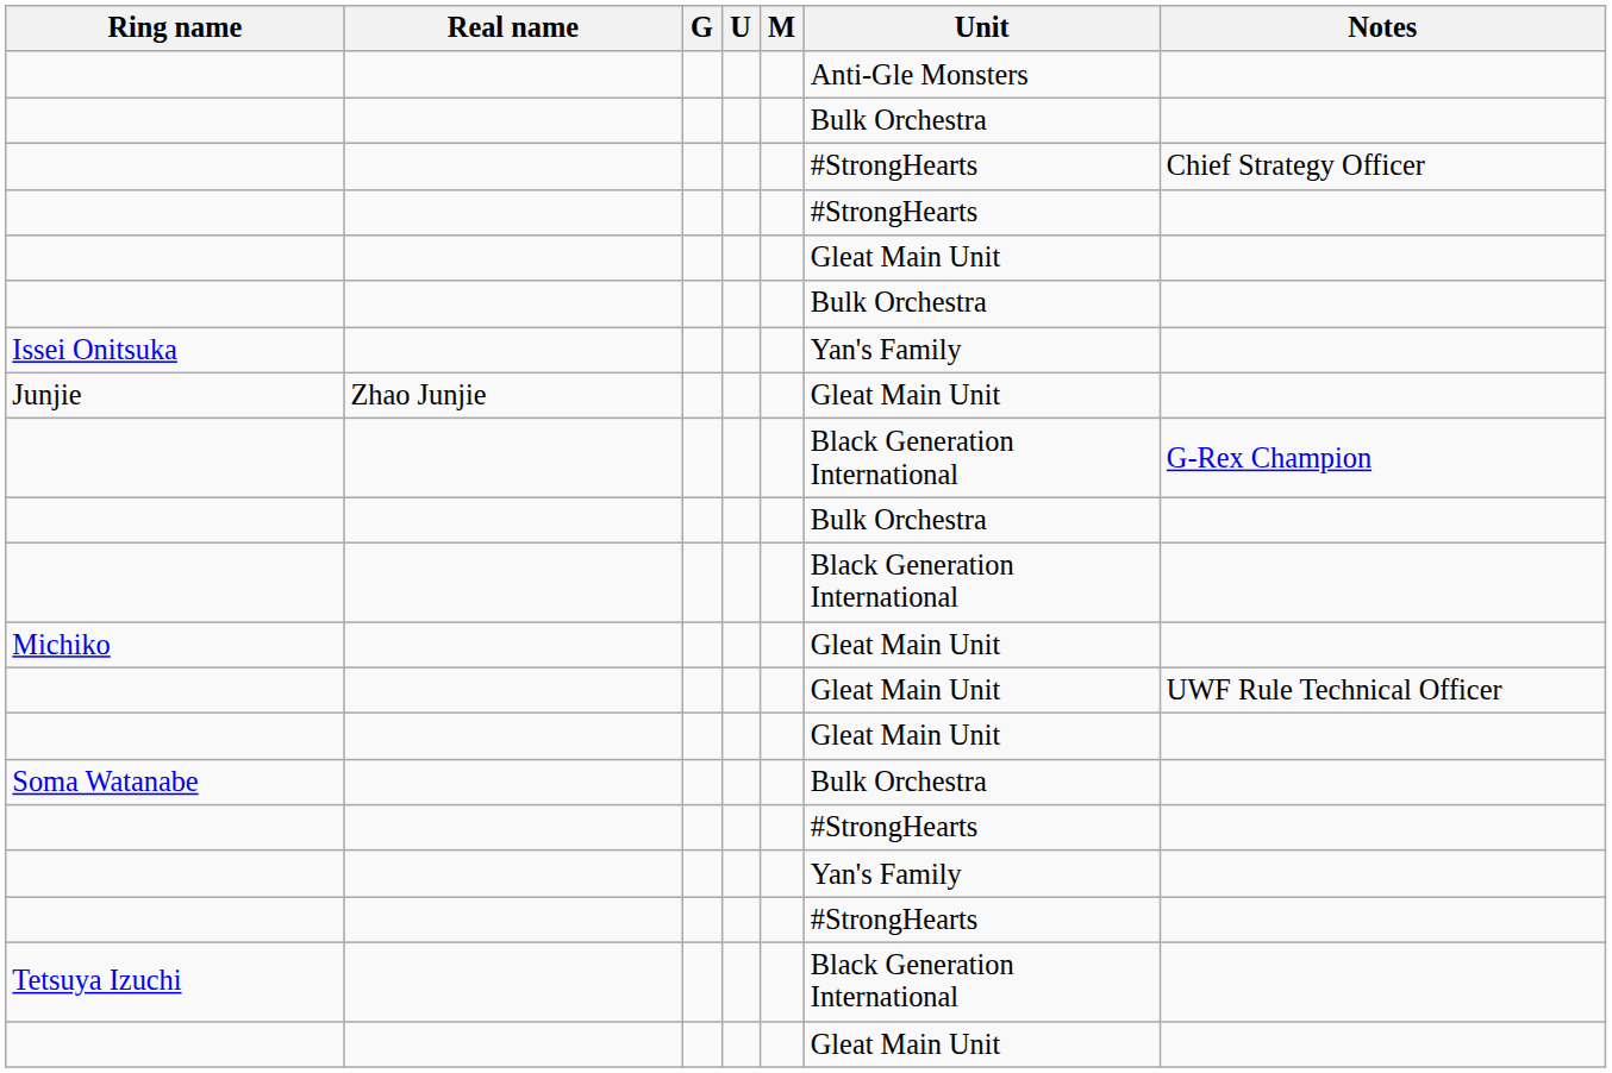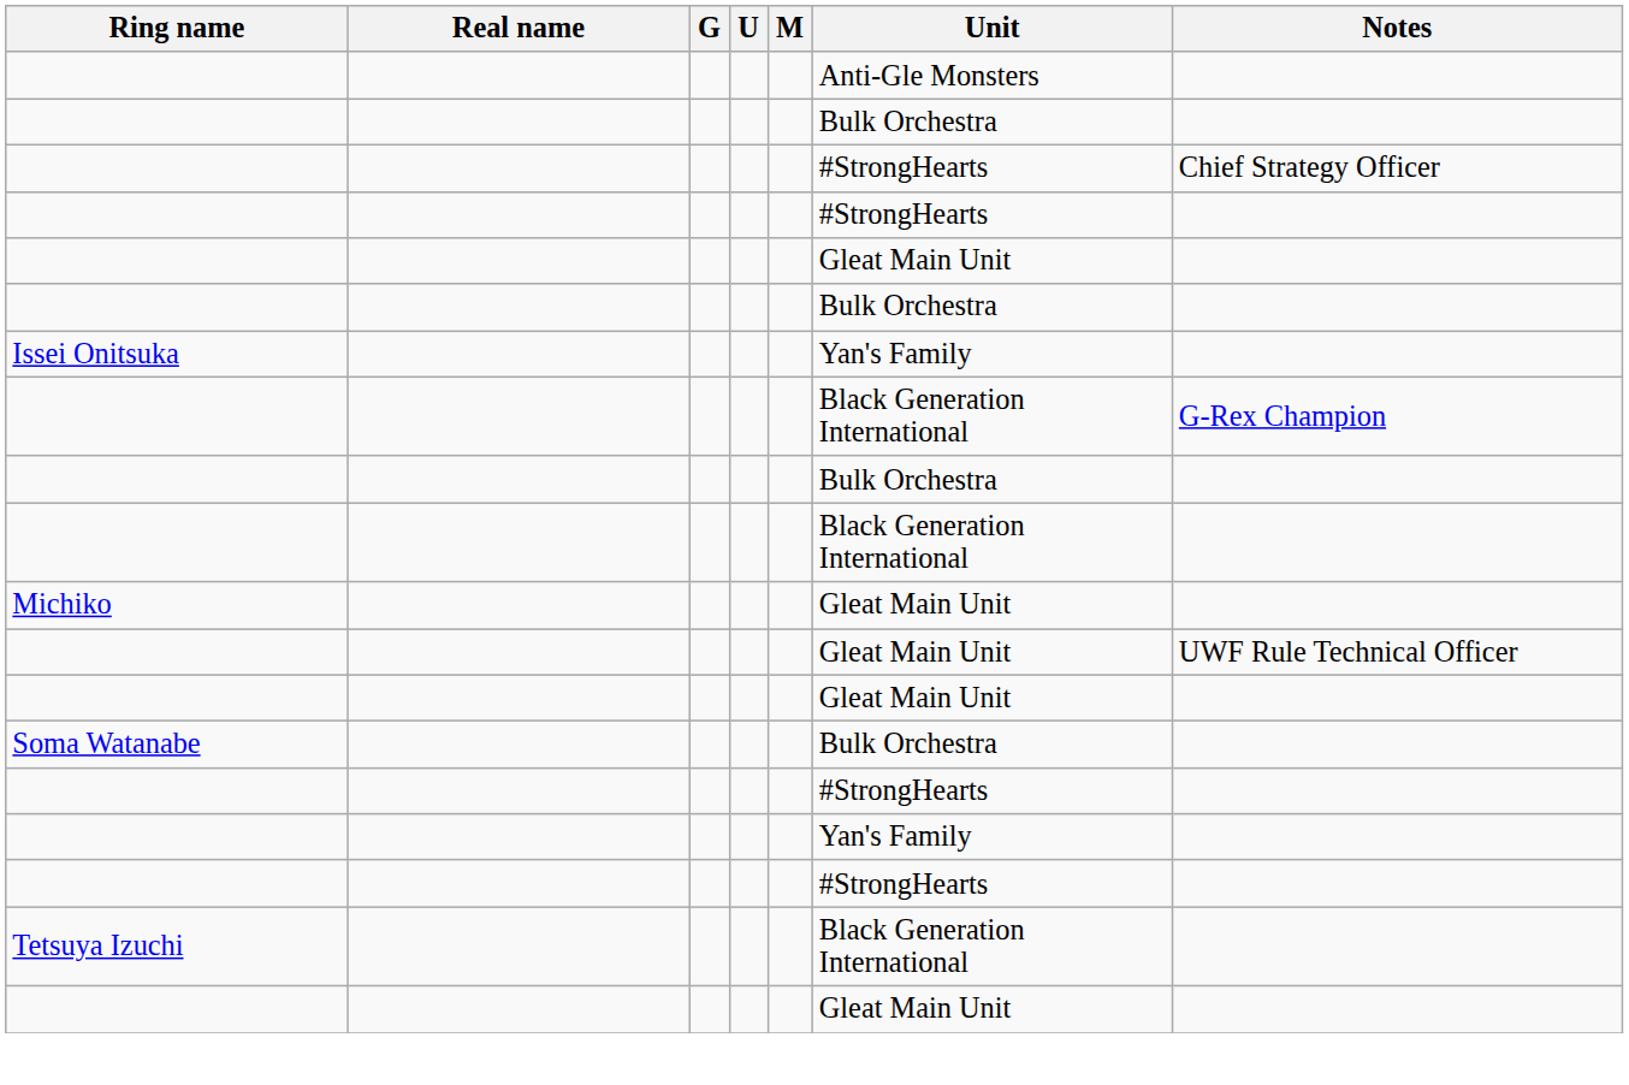- row: Junjie | Zhao Junjie | Gleat Main Unit
